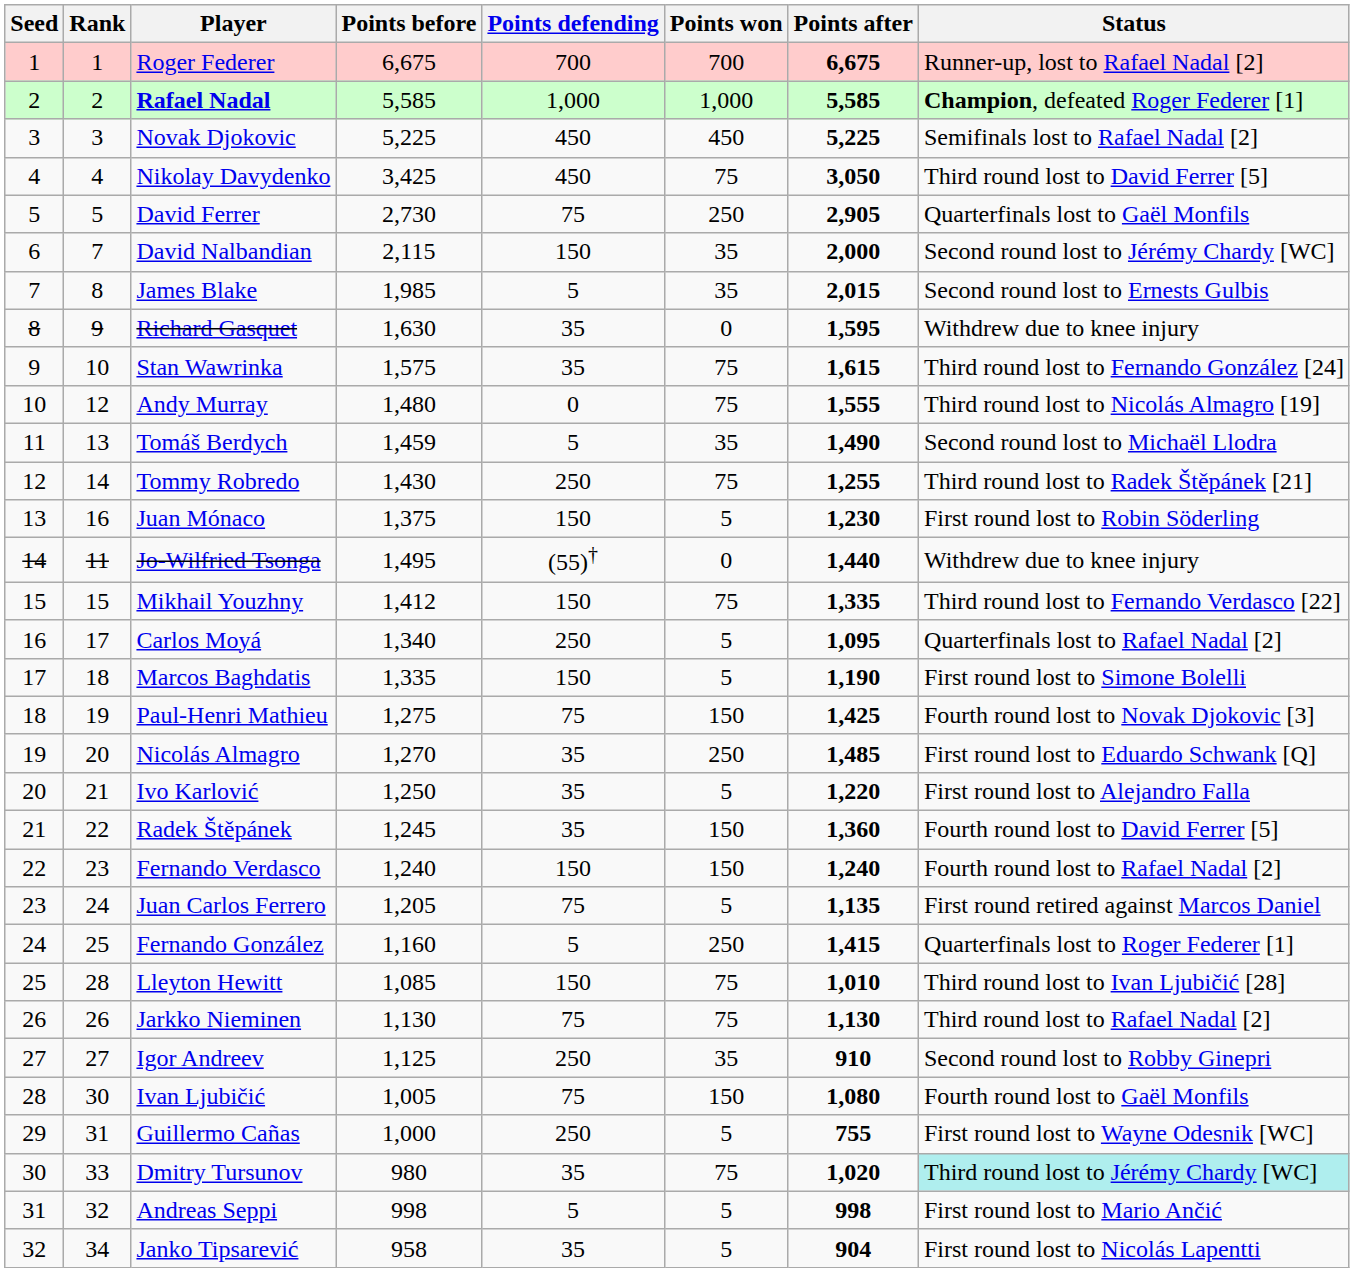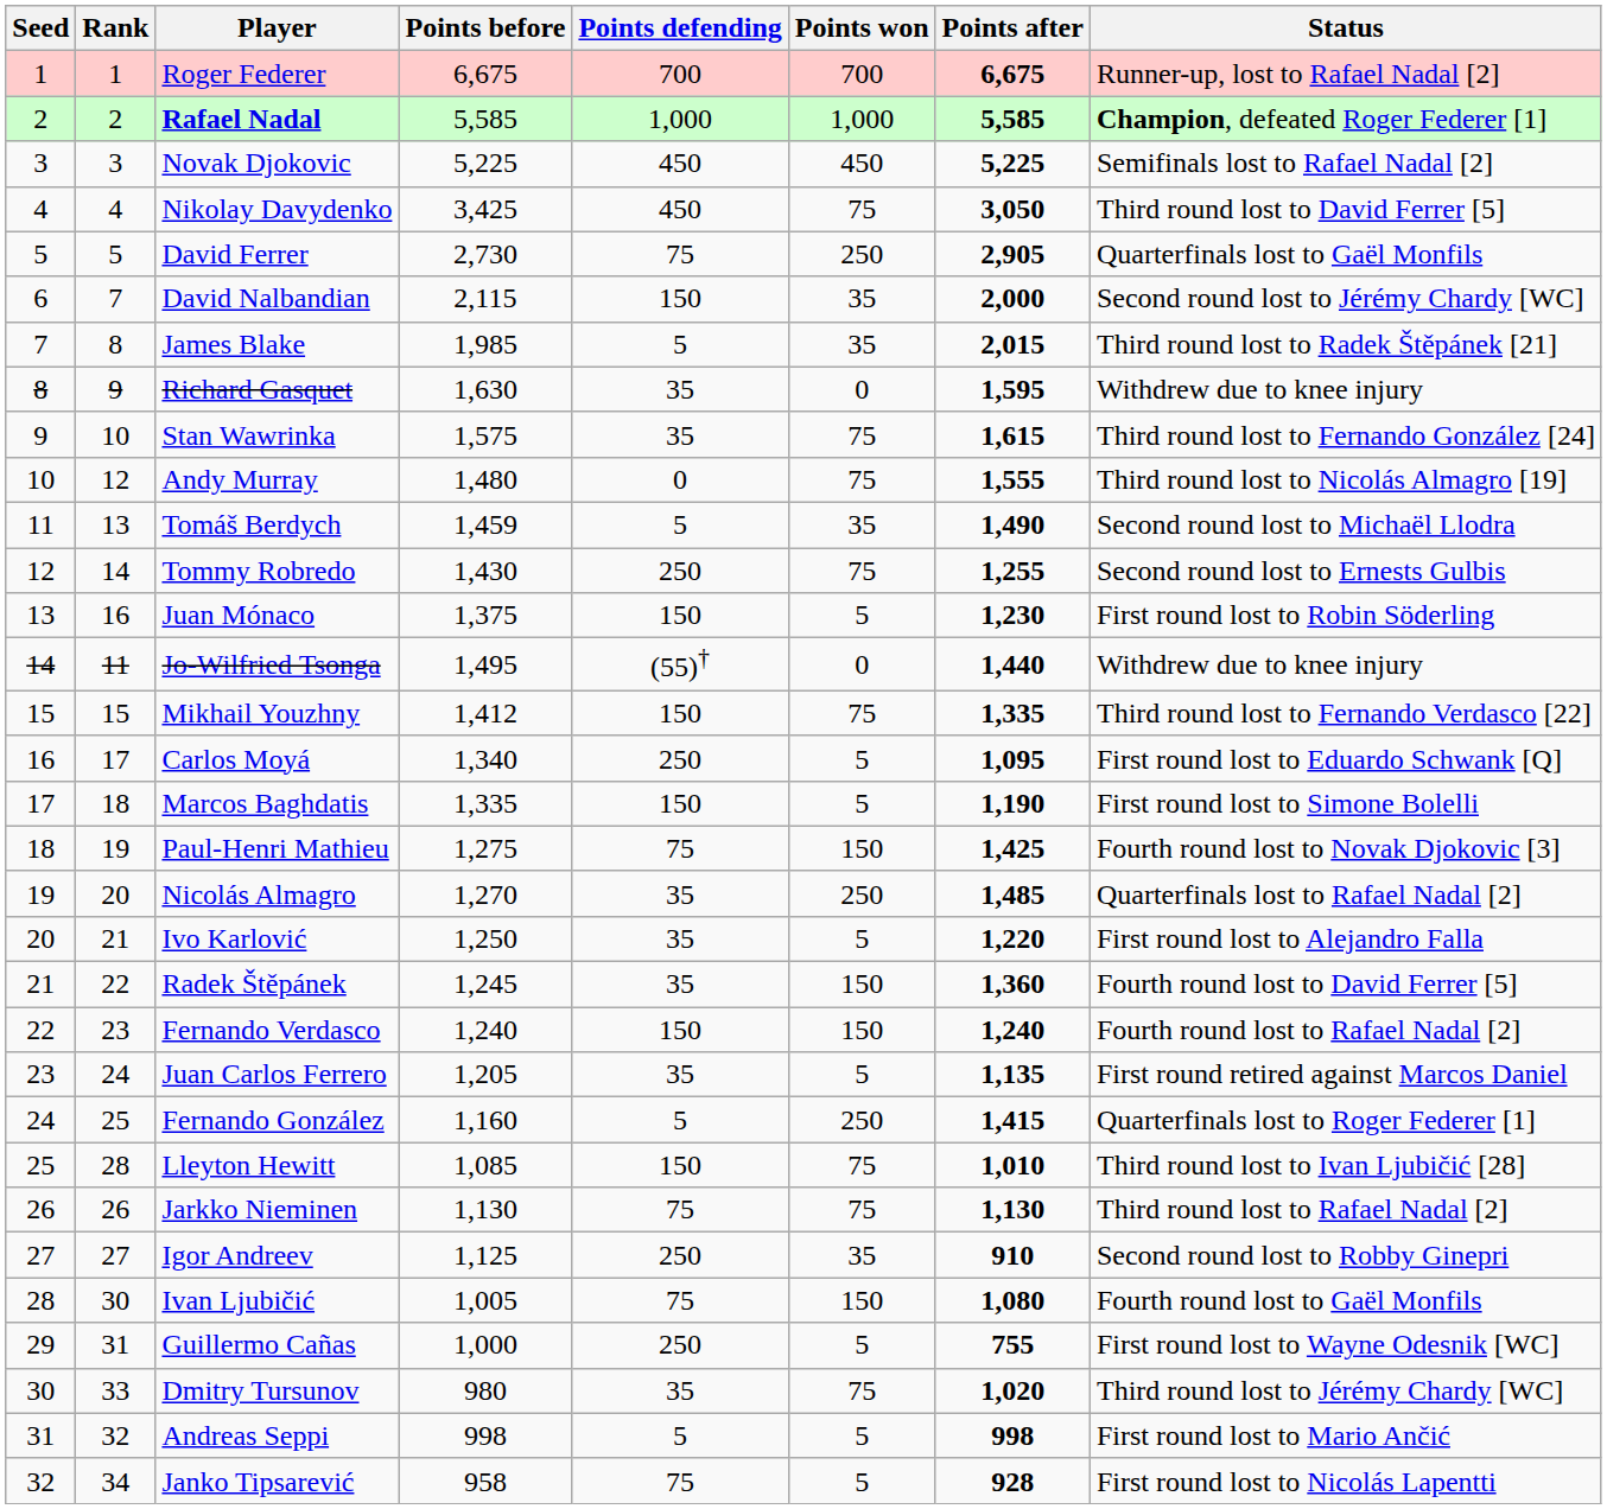James Blake | Status: Second round lost to Ernests Gulbis -> Third round lost to Radek Štěpánek [21]
Tommy Robredo | Status: Third round lost to Radek Štěpánek [21] -> Second round lost to Ernests Gulbis
Carlos Moyá | Status: Quarterfinals lost to Rafael Nadal [2] -> First round lost to Eduardo Schwank [Q]
Nicolás Almagro | Status: First round lost to Eduardo Schwank [Q] -> Quarterfinals lost to Rafael Nadal [2]
Juan Carlos Ferrero | Points defending: 75 -> 35
Dmitry Tursunov | Status: paleturquoise background -> no background
Janko Tipsarević | Points defending: 35 -> 75
Janko Tipsarević | Points after: 904 -> 928
